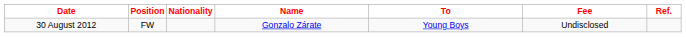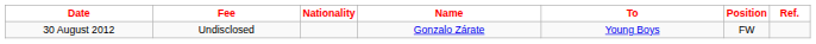columns swapped: Position <-> Fee
